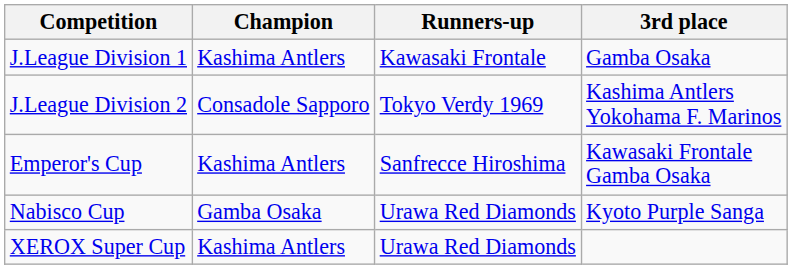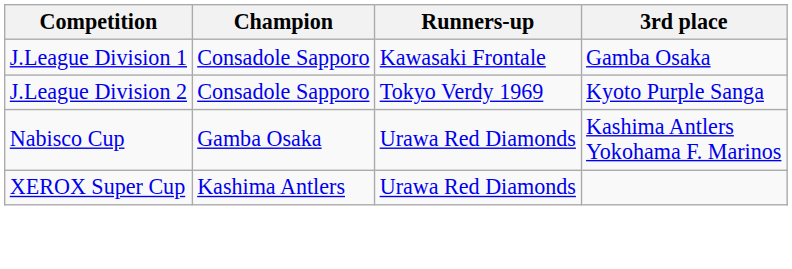J.League Division 1 | Champion: Kashima Antlers -> Consadole Sapporo
J.League Division 2 | 3rd place: Kashima Antlers Yokohama F. Marinos -> Kyoto Purple Sanga
- row: Emperor's Cup | Kashima Antlers | Sanfrecce Hiroshima | Kawasaki Frontale Gamba Osaka
Nabisco Cup | 3rd place: Kyoto Purple Sanga -> Kashima Antlers Yokohama F. Marinos
